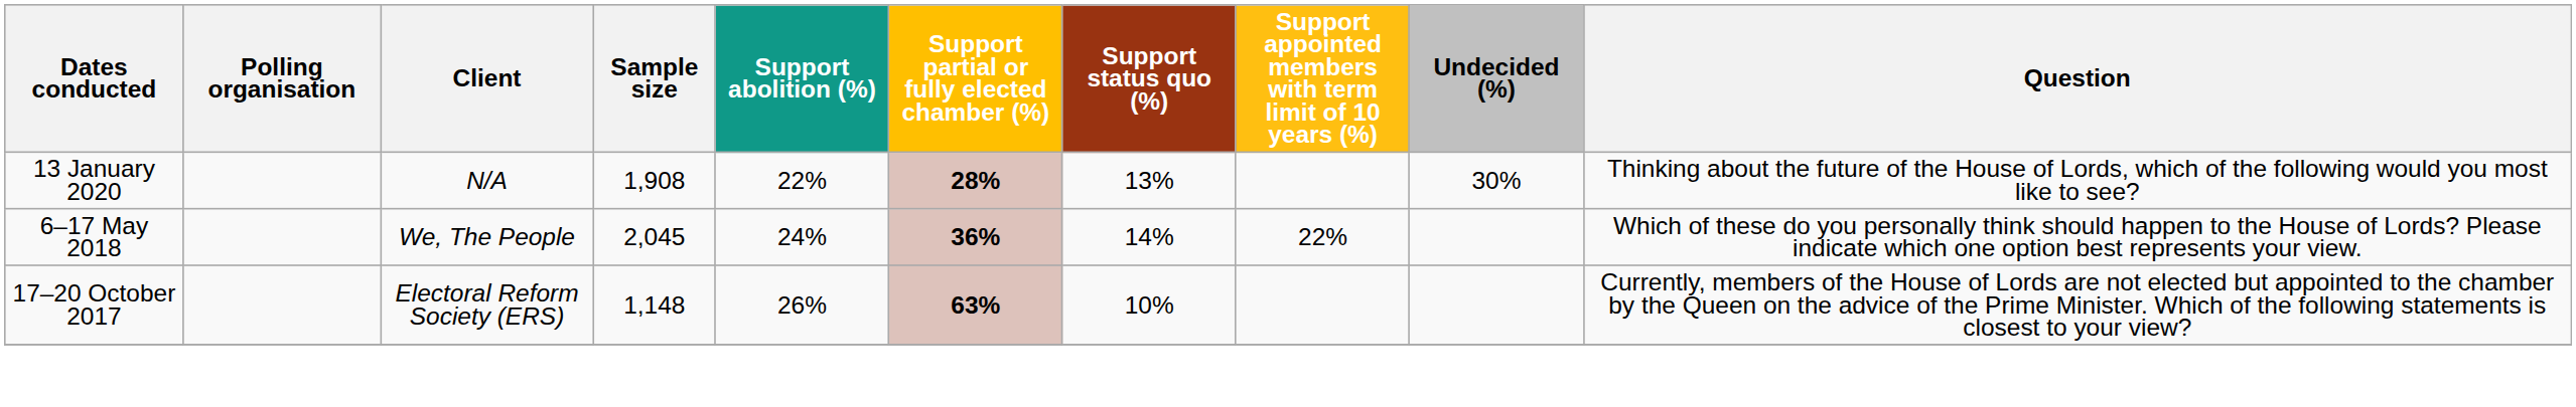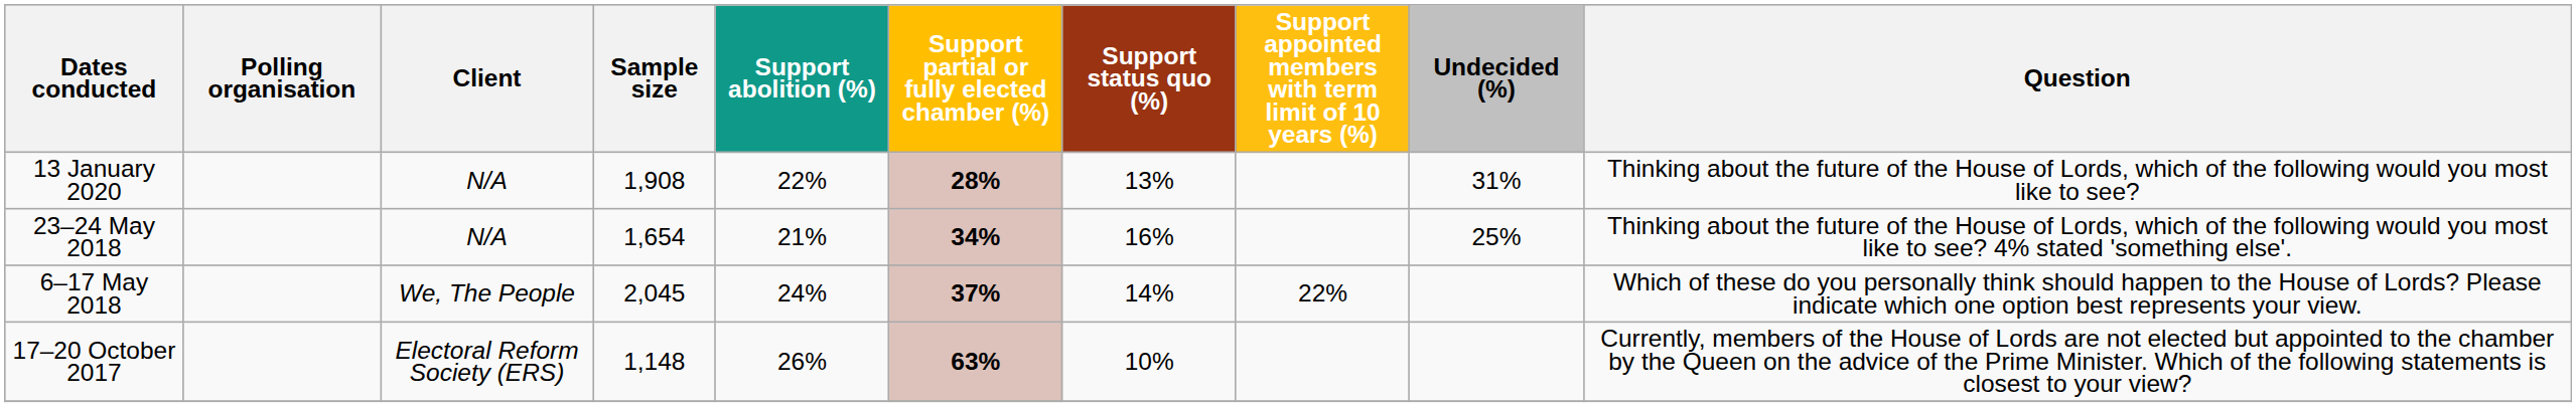13 January 2020 | Undecided (%): 30% -> 31%
+ row: 23–24 May 2018 | N/A | 1,654 | 21% | 34% | 16% | 25% | Thinking about the future of the House of Lords, which of the following would you most like to see? 4% stated 'something else'.
6–17 May 2018 | Support partial or fully elected chamber (%): 36% -> 37%
